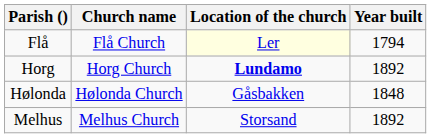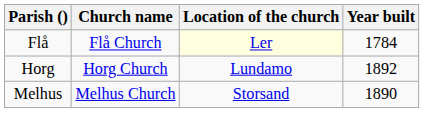Flå | Year built: 1794 -> 1784
Horg | Location of the church: bold -> normal
- row: Hølonda | Hølonda Church | Gåsbakken | 1848
Melhus | Year built: 1892 -> 1890
